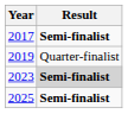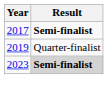- row: 2025 | Semi-finalist
